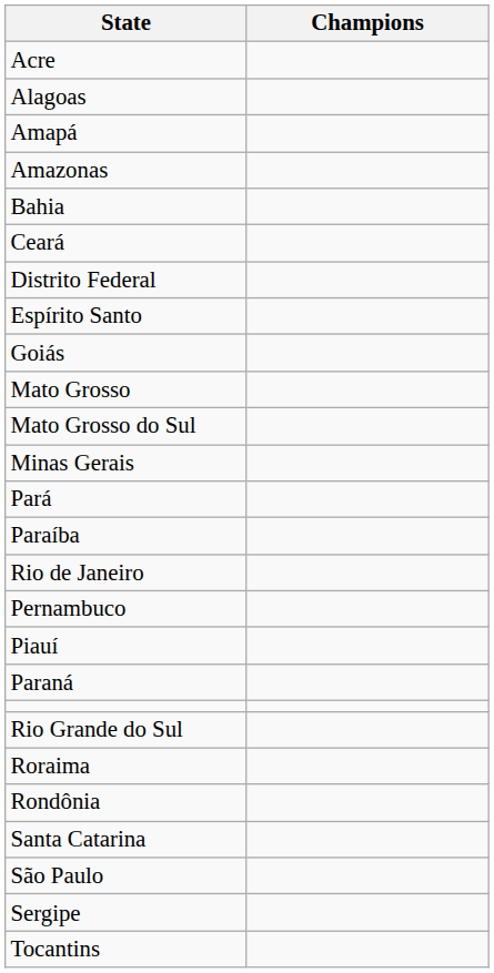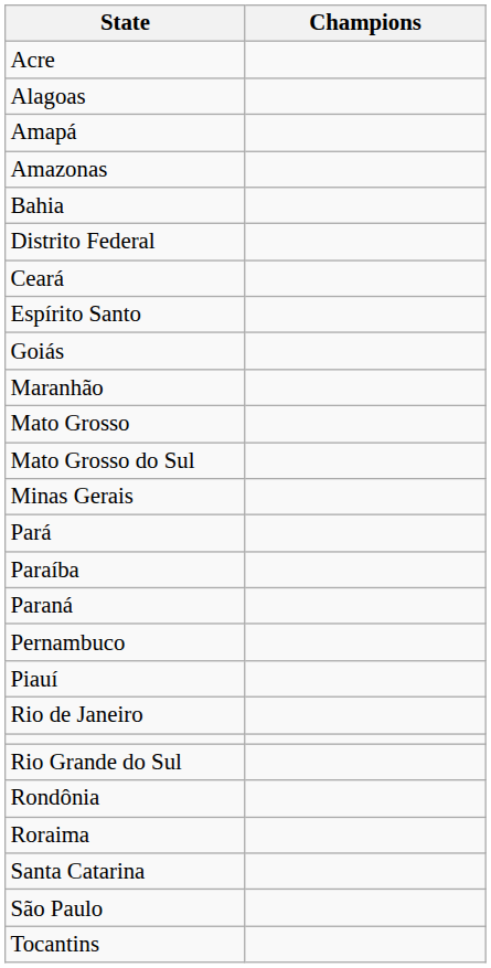rows swapped: Ceará <-> Distrito Federal
+ row: Maranhão
rows swapped: Paraná <-> Rio de Janeiro
rows swapped: Rondônia <-> Roraima
- row: Sergipe
